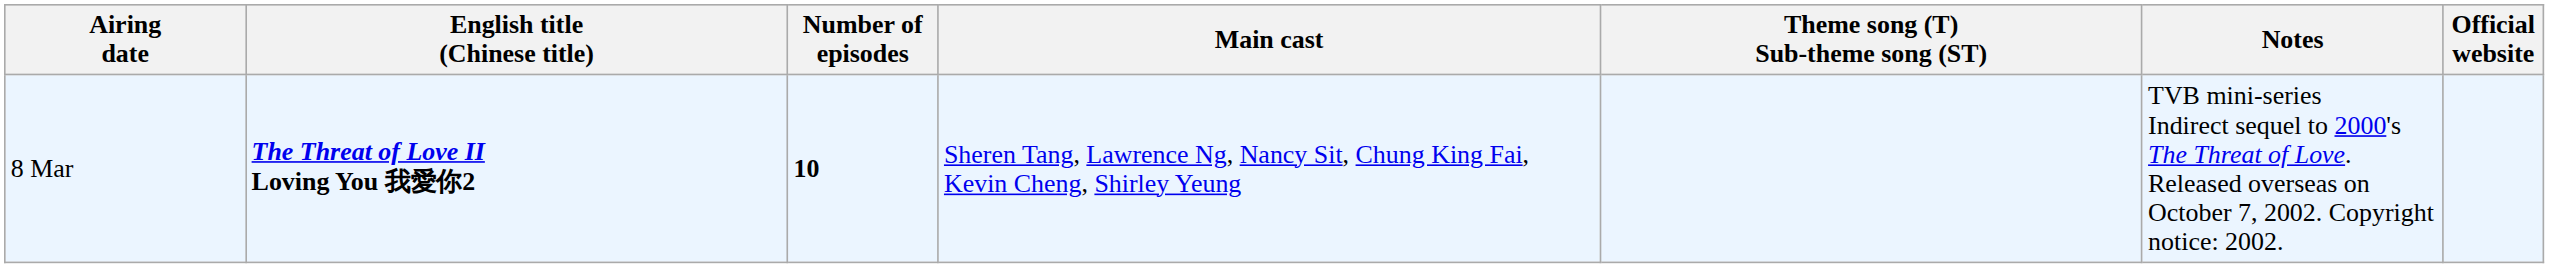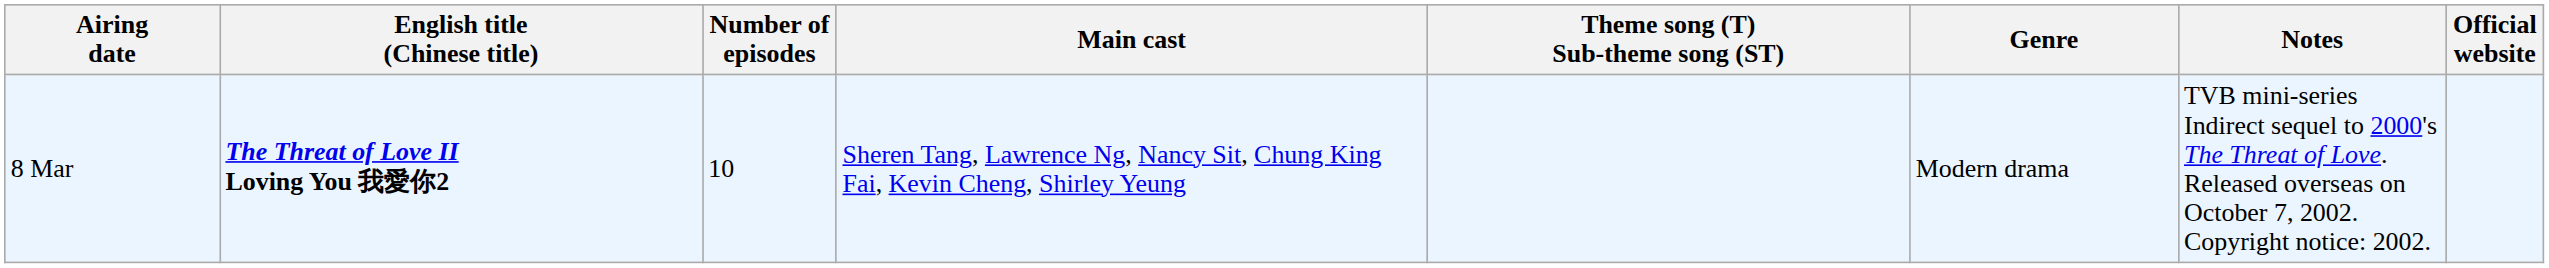+ column: Genre | Modern drama
8 Mar | Number of episodes: bold -> normal
